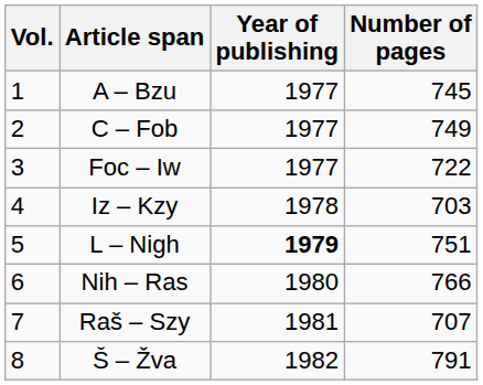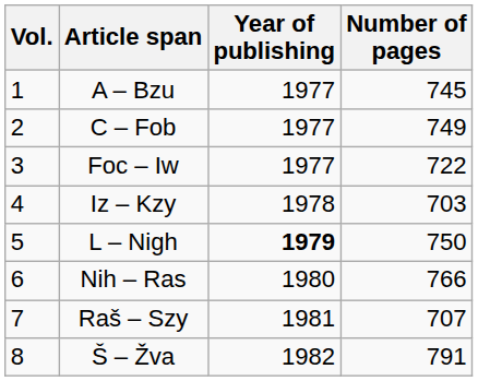L – Nigh | Number of pages: 751 -> 750
